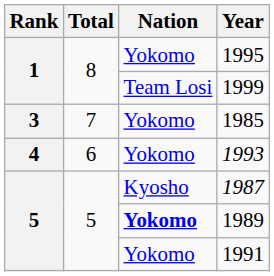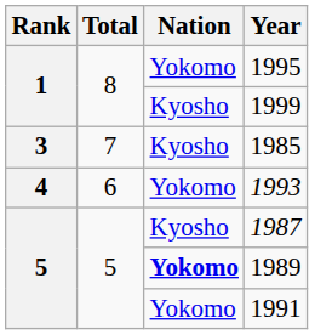1999 | Nation: Team Losi -> Kyosho
1985 | Nation: Yokomo -> Kyosho
